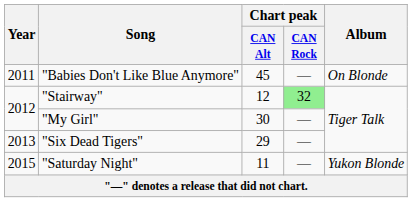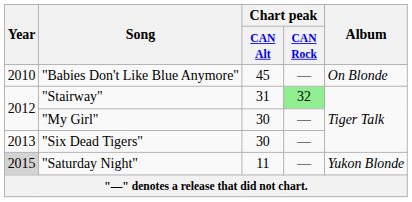"Babies Don't Like Blue Anymore" | Year: 2011 -> 2010
"Stairway" | Chart peak / CAN Alt: 12 -> 31
"Six Dead Tigers" | Chart peak / CAN Alt: 29 -> 30
"Saturday Night" | Year: no background -> lightgrey background
